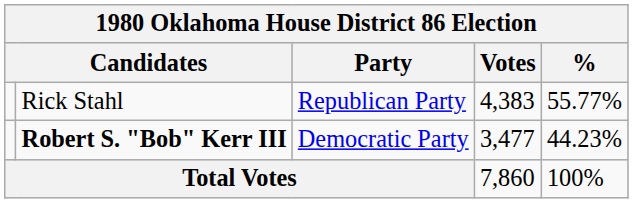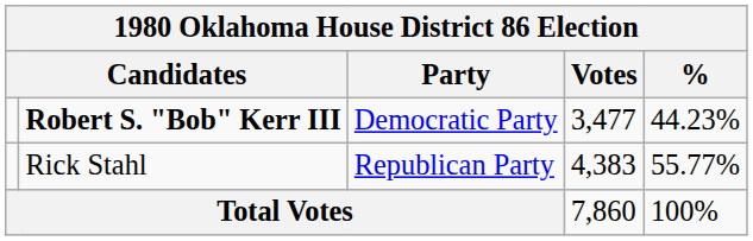rows swapped: Rick Stahl <-> Robert S. "Bob" Kerr III
